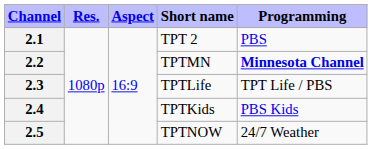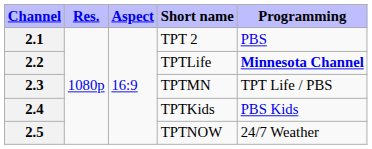2.2 | Short name: TPTMN -> TPTLife
2.3 | Short name: TPTLife -> TPTMN
